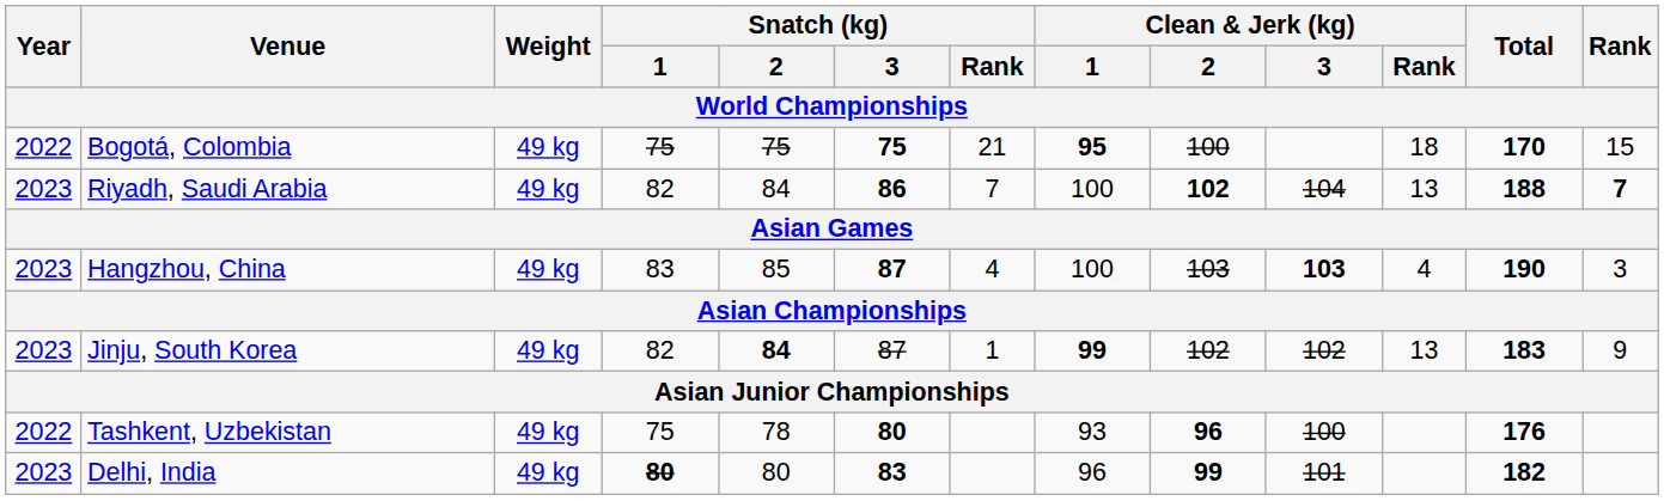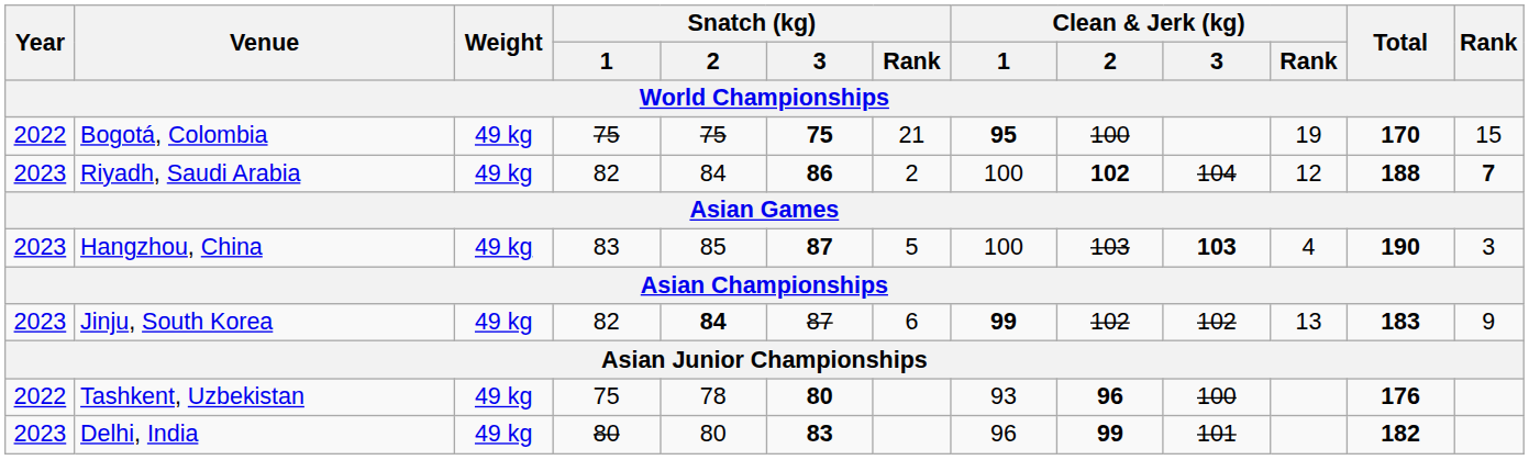Bogotá, Colombia | Clean & Jerk (kg) / Rank: 18 -> 19
Riyadh, Saudi Arabia | Snatch (kg) / Rank: 7 -> 2
Riyadh, Saudi Arabia | Clean & Jerk (kg) / Rank: 13 -> 12
Hangzhou, China | Snatch (kg) / Rank: 4 -> 5
Jinju, South Korea | Snatch (kg) / Rank: 1 -> 6
Delhi, India | Snatch (kg) / 1: bold -> normal
